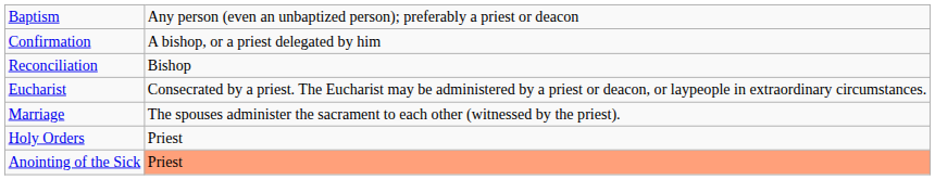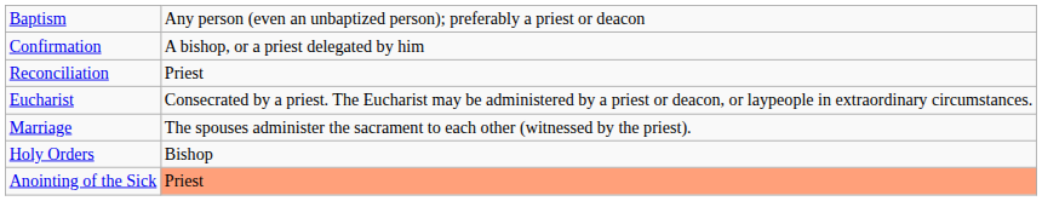Reconciliation | column 2: Bishop -> Priest
Holy Orders | column 2: Priest -> Bishop
